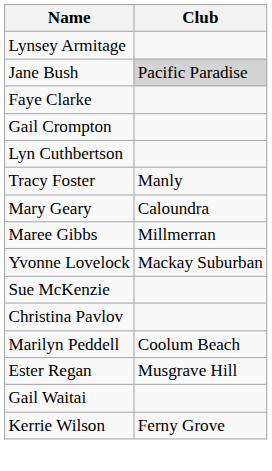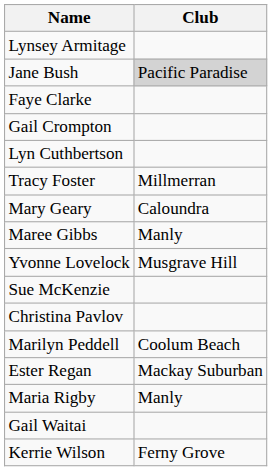Tracy Foster | Club: Manly -> Millmerran
Maree Gibbs | Club: Millmerran -> Manly
Yvonne Lovelock | Club: Mackay Suburban -> Musgrave Hill
Ester Regan | Club: Musgrave Hill -> Mackay Suburban
+ row: Maria Rigby | Manly
